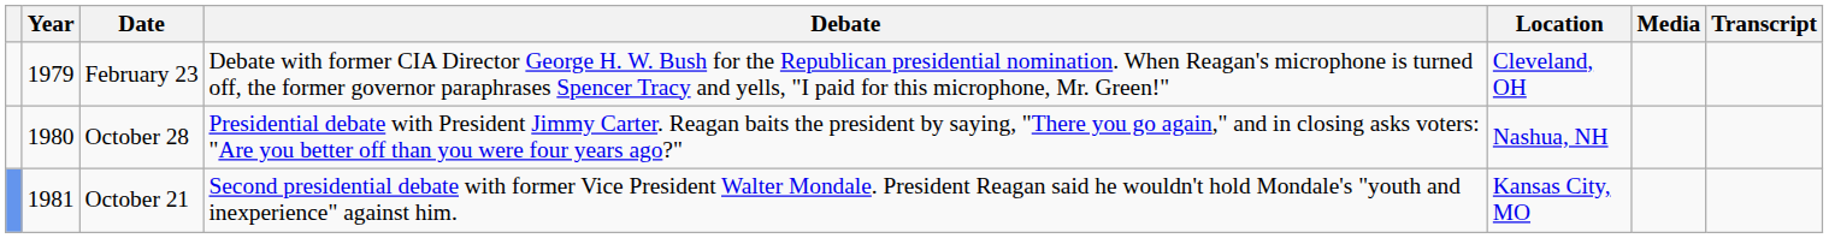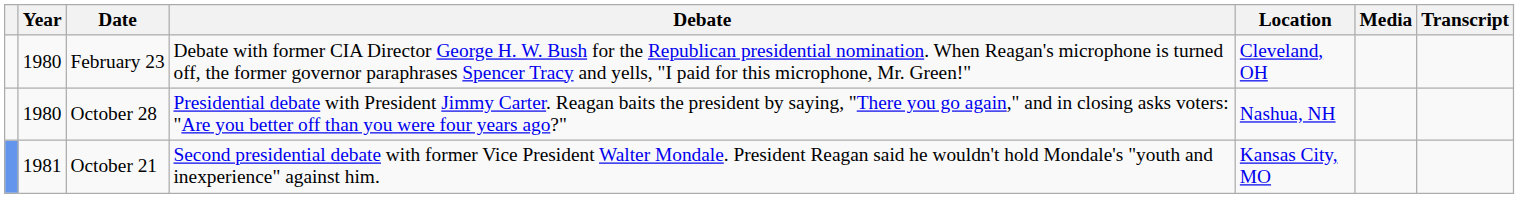February 23 | Year: 1979 -> 1980
